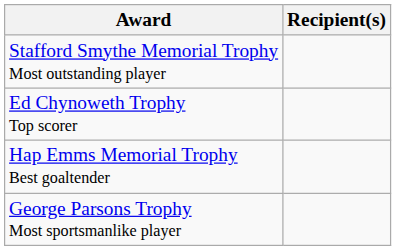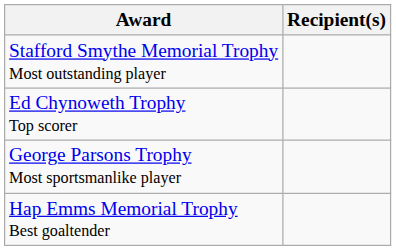rows swapped: George Parsons Trophy Most sportsmanlike player <-> Hap Emms Memorial Trophy Best goaltender
